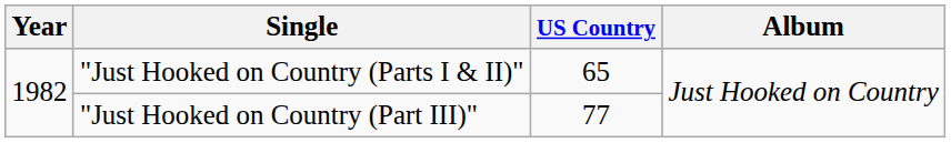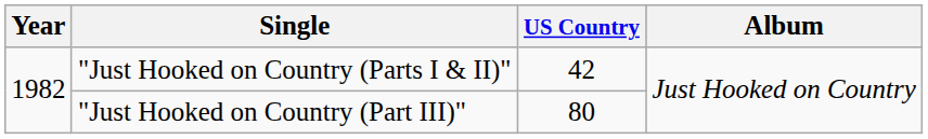"Just Hooked on Country (Parts I & II)" | US Country: 65 -> 42
"Just Hooked on Country (Part III)" | US Country: 77 -> 80
